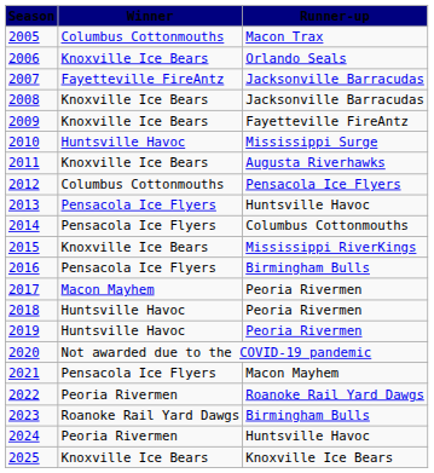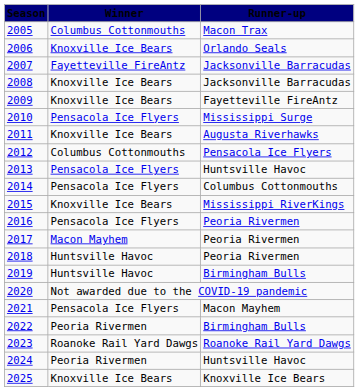2010 | Winner: Huntsville Havoc -> Pensacola Ice Flyers
2016 | Runner-up: Birmingham Bulls -> Peoria Rivermen
2019 | Runner-up: Peoria Rivermen -> Birmingham Bulls
2022 | Runner-up: Roanoke Rail Yard Dawgs -> Birmingham Bulls
2023 | Runner-up: Birmingham Bulls -> Roanoke Rail Yard Dawgs
